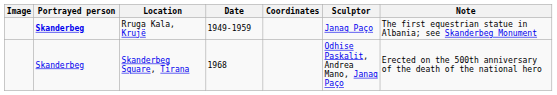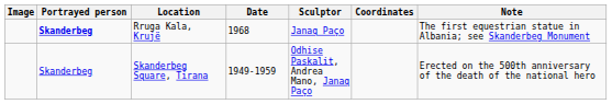columns swapped: Sculptor <-> Coordinates
Rruga Kala, Krujë | Date: 1949-1959 -> 1968
Skanderbeg Square, Tirana | Date: 1968 -> 1949-1959
